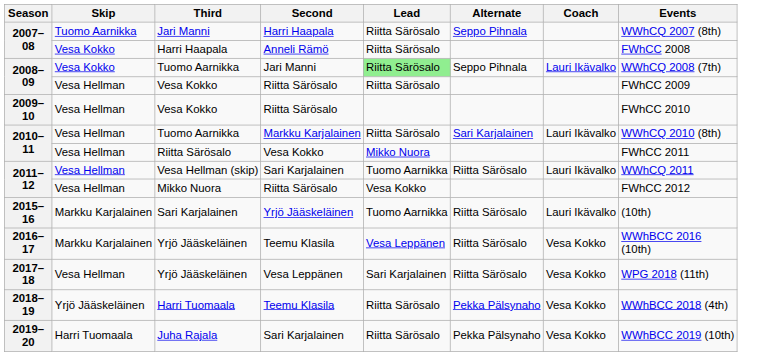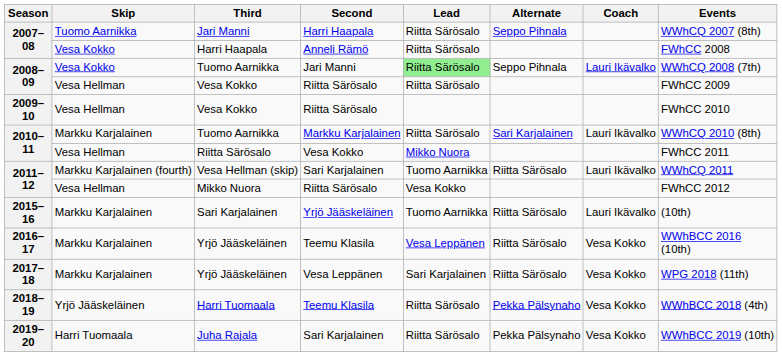2010–11 / Tuomo Aarnikka | Skip: Vesa Hellman -> Markku Karjalainen
Vesa Hellman (skip) | Skip: Vesa Hellman -> Markku Karjalainen (fourth)
2017–18 / Yrjö Jääskeläinen | Skip: Vesa Hellman -> Markku Karjalainen
